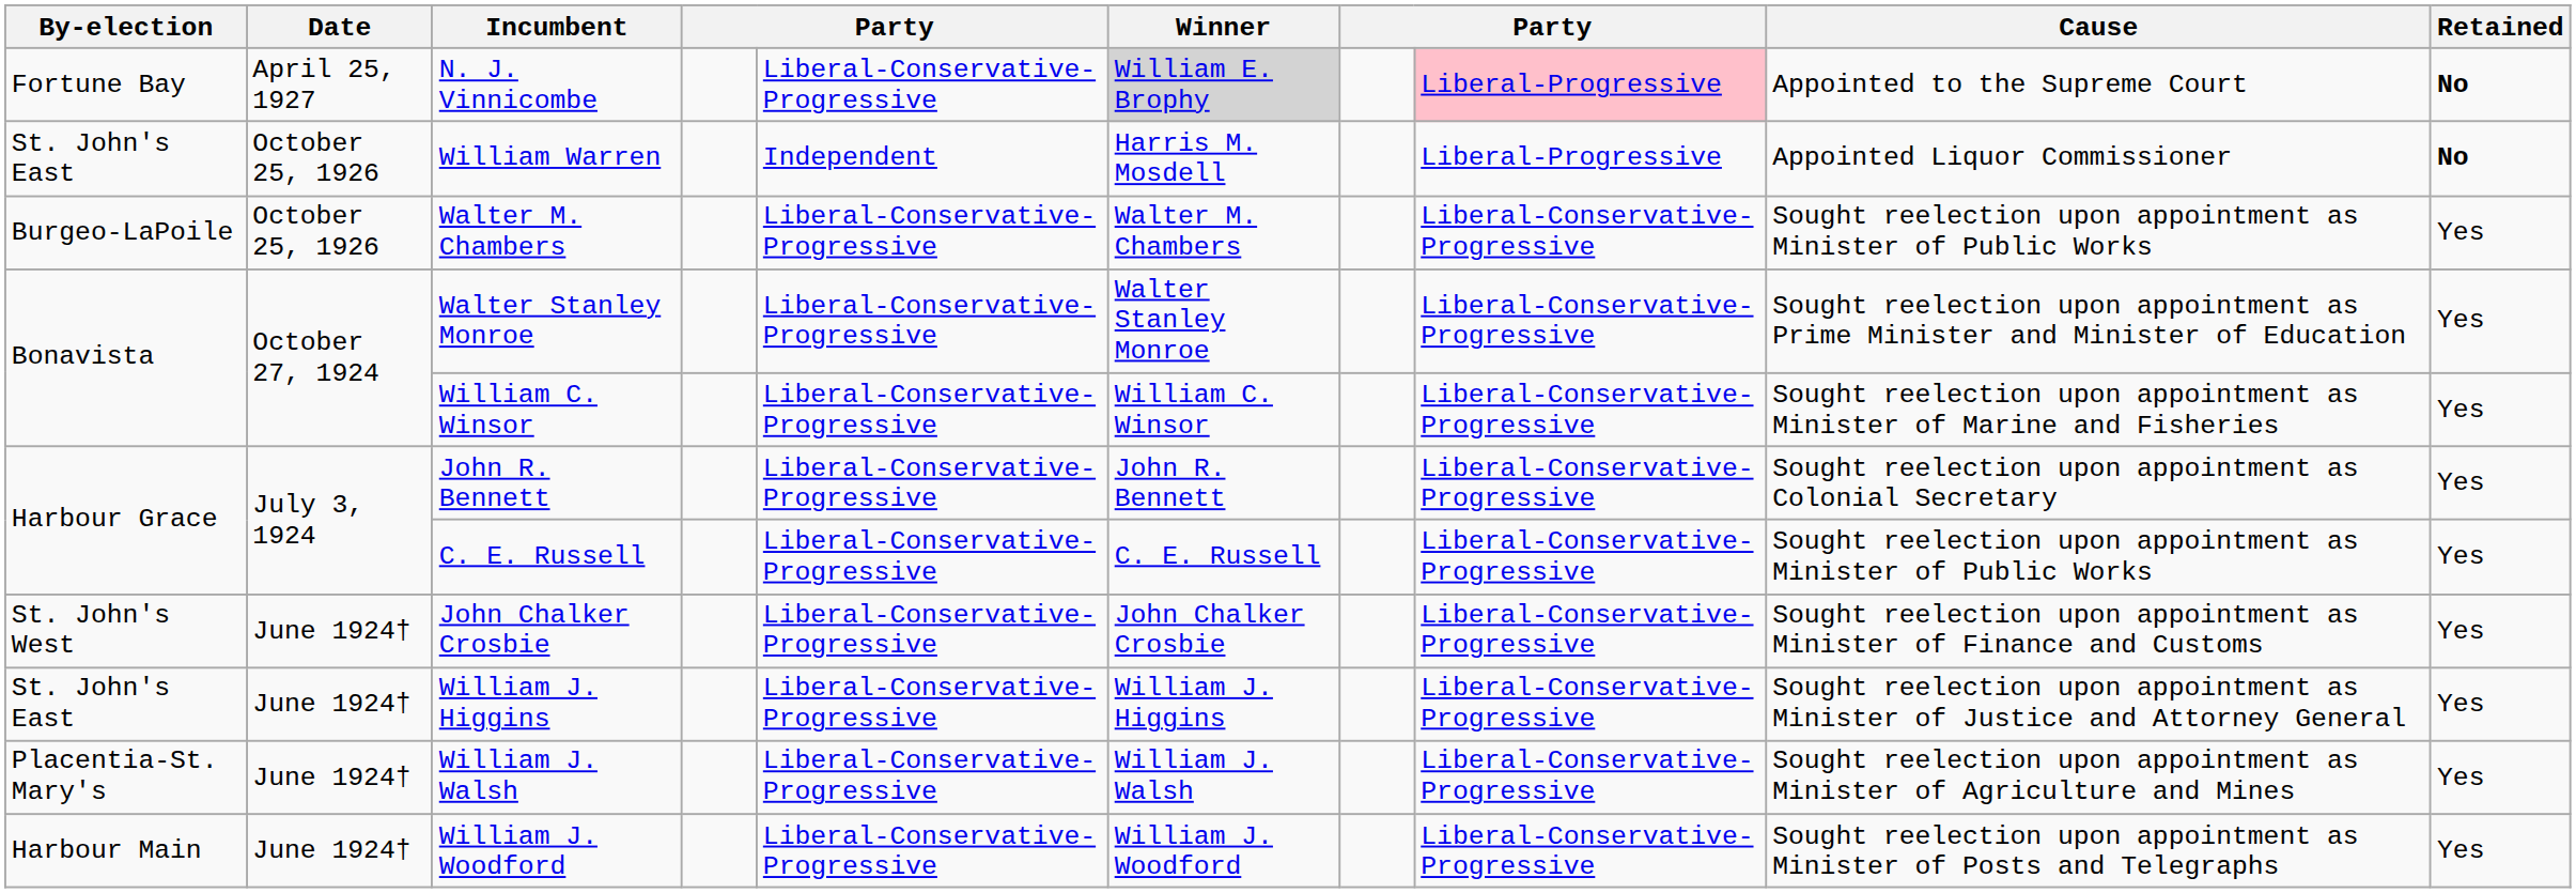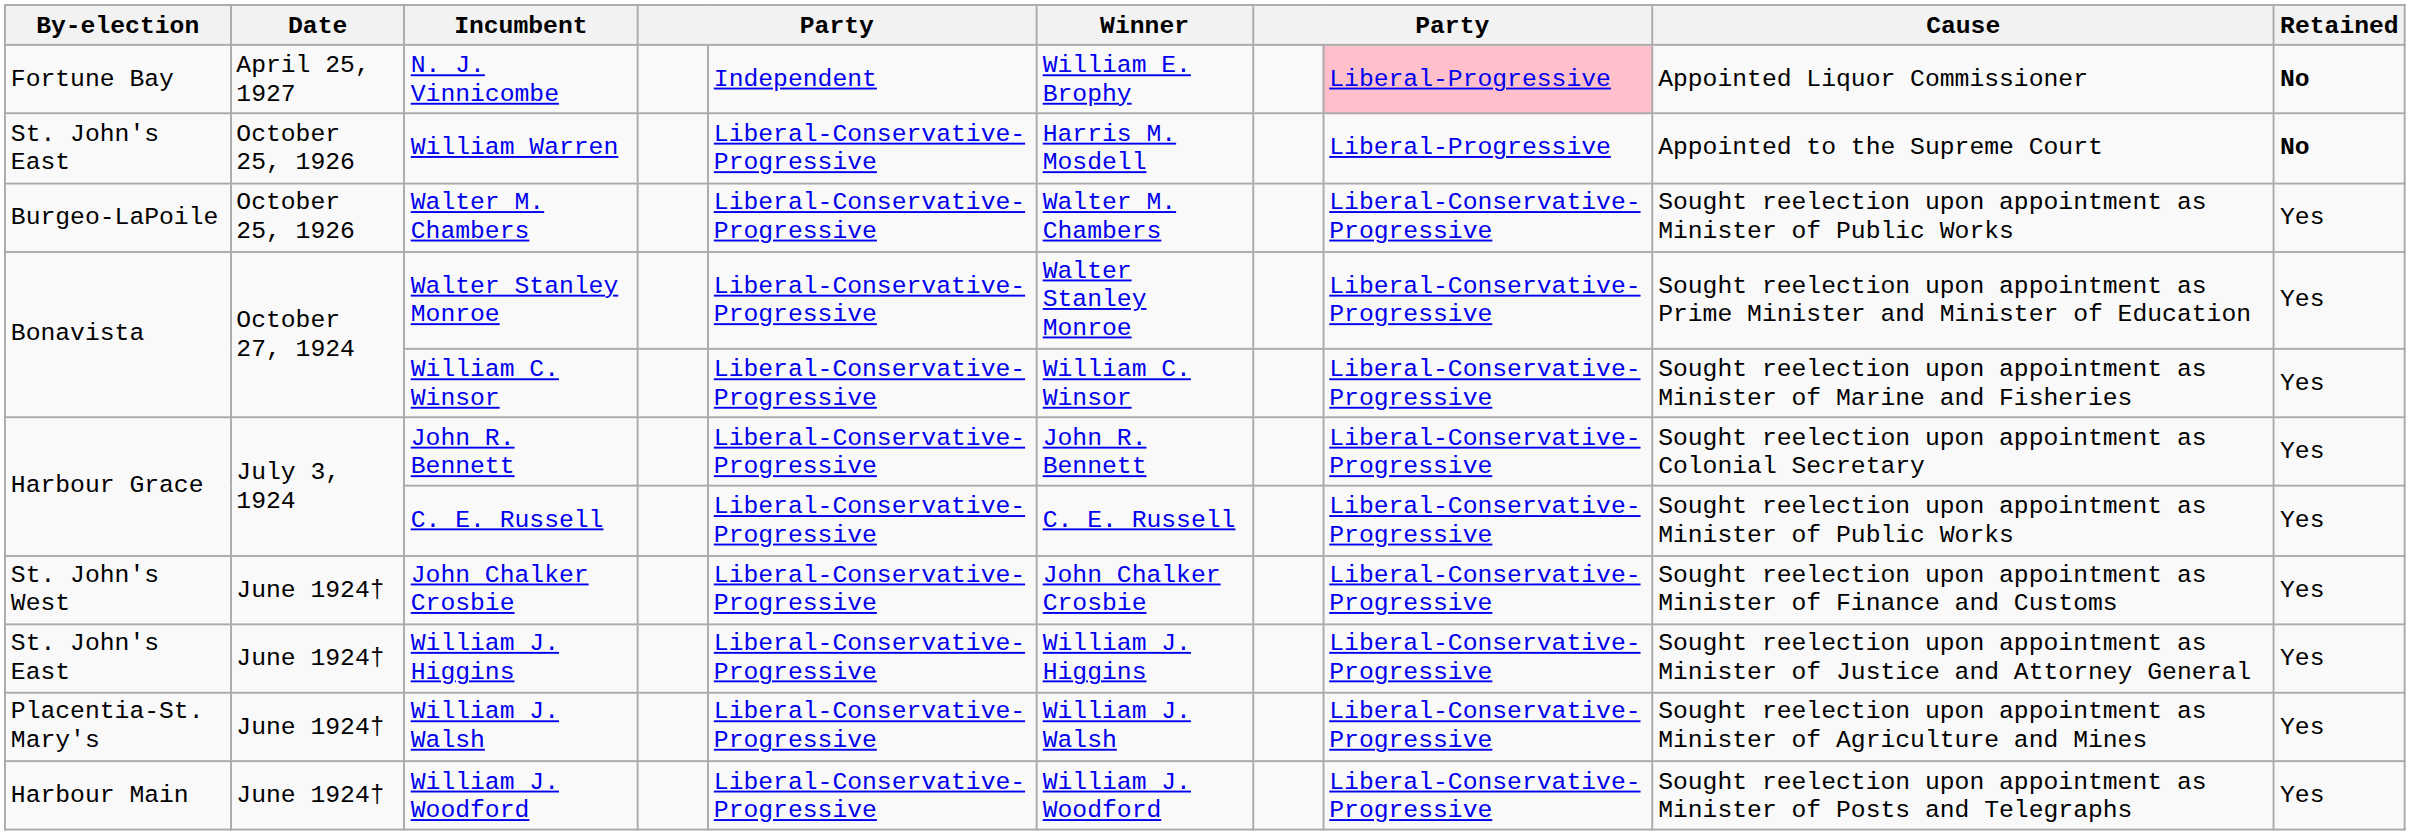N. J. Vinnicombe | column 5: Liberal-Conservative-Progressive -> Independent
N. J. Vinnicombe | Winner: lightgrey background -> no background
N. J. Vinnicombe | Cause: Appointed to the Supreme Court -> Appointed Liquor Commissioner
William Warren | column 5: Independent -> Liberal-Conservative-Progressive
William Warren | Cause: Appointed Liquor Commissioner -> Appointed to the Supreme Court
